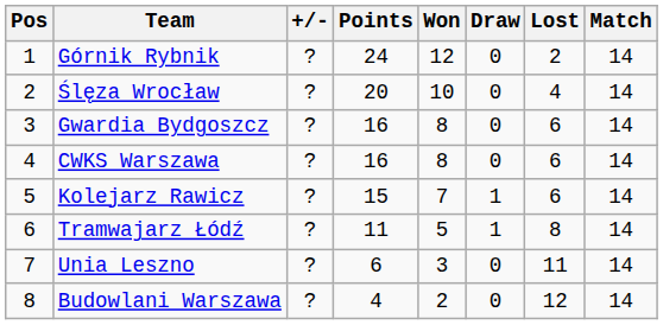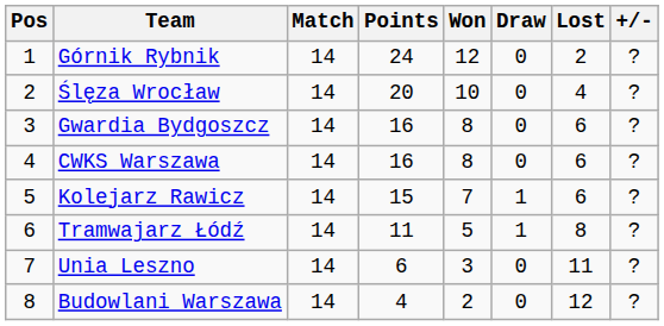columns swapped: Match <-> +/-
